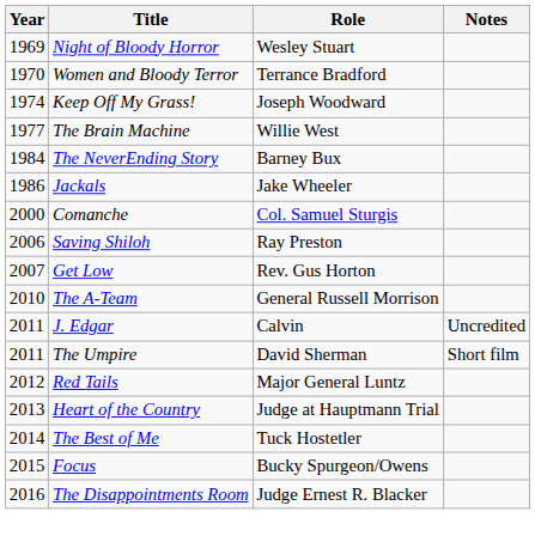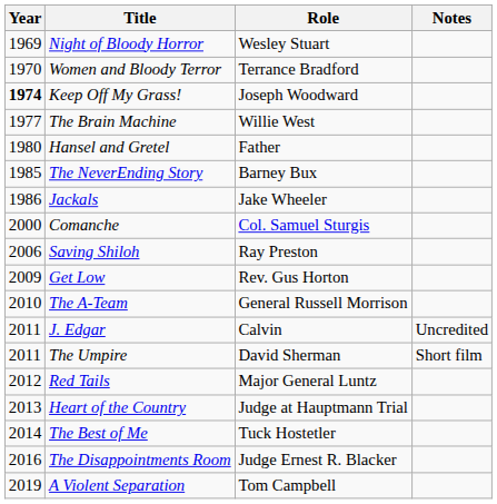Keep Off My Grass! | Year: normal -> bold
+ row: 1980 | Hansel and Gretel | Father
The NeverEnding Story | Year: 1984 -> 1985
Get Low | Year: 2007 -> 2009
- row: 2015 | Focus | Bucky Spurgeon/Owens
+ row: 2019 | A Violent Separation | Tom Campbell
